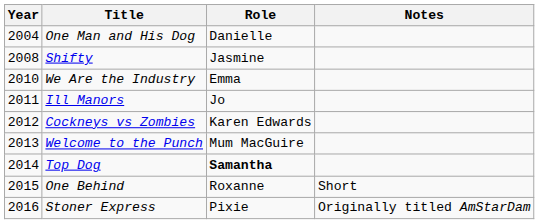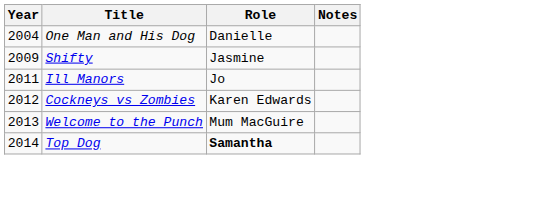Shifty | Year: 2008 -> 2009
- row: 2010 | We Are the Industry | Emma
- row: 2015 | One Behind | Roxanne | Short
- row: 2016 | Stoner Express | Pixie | Originally titled AmStarDam
